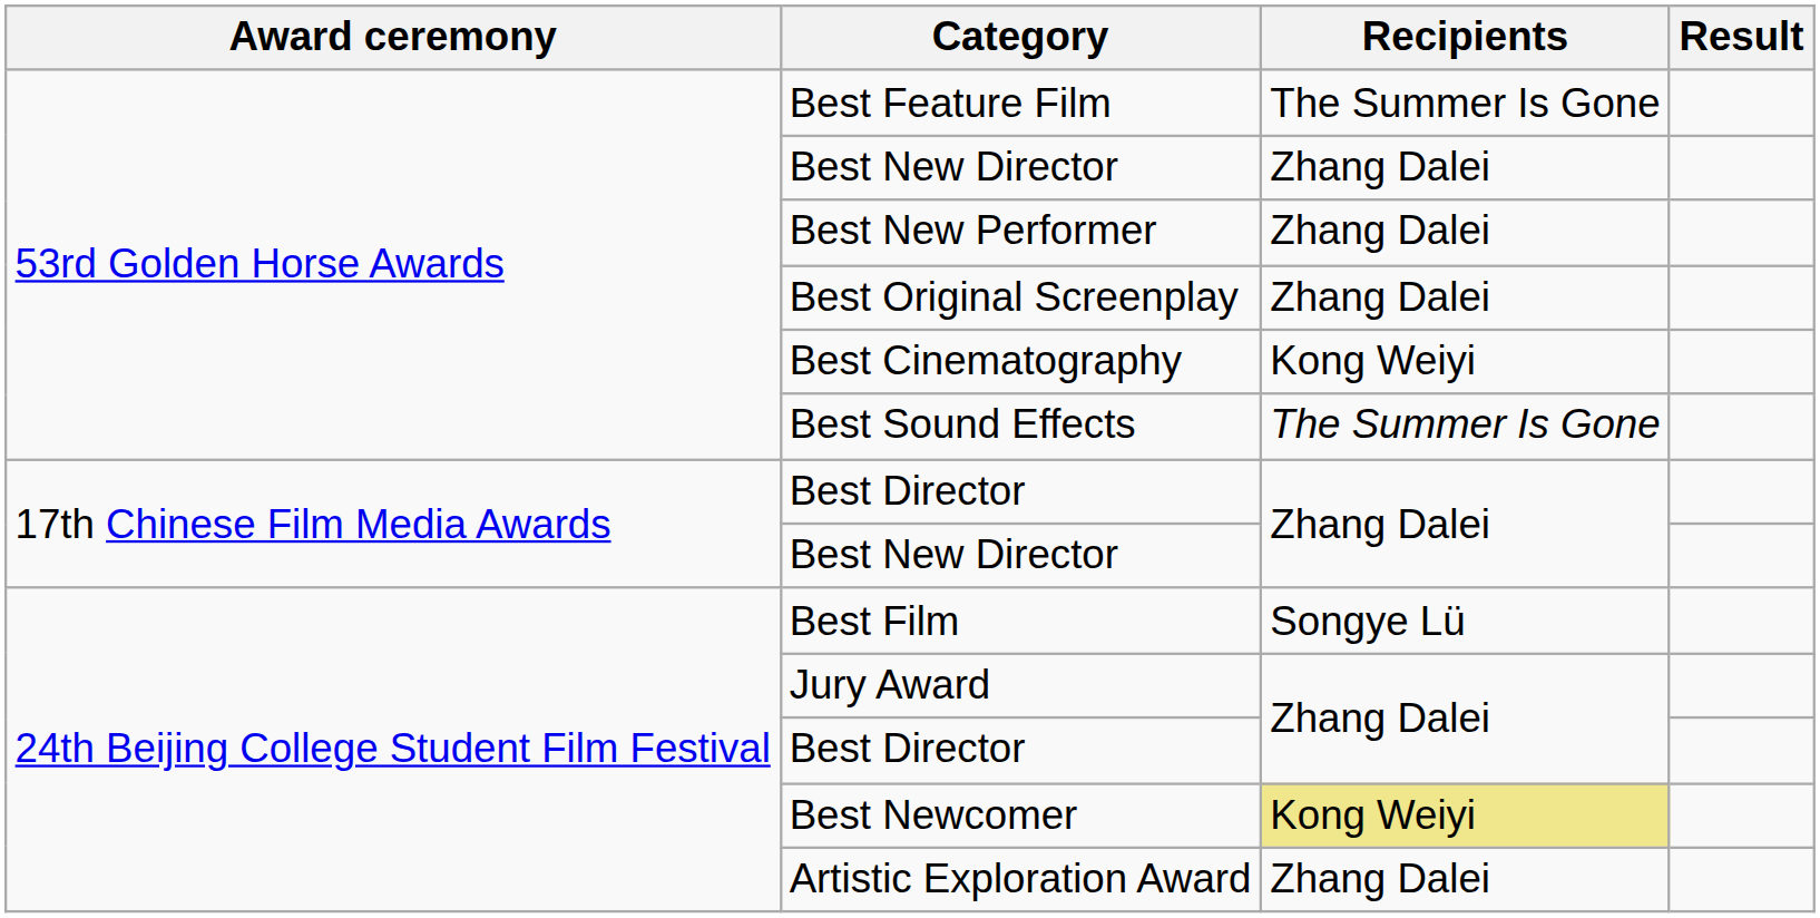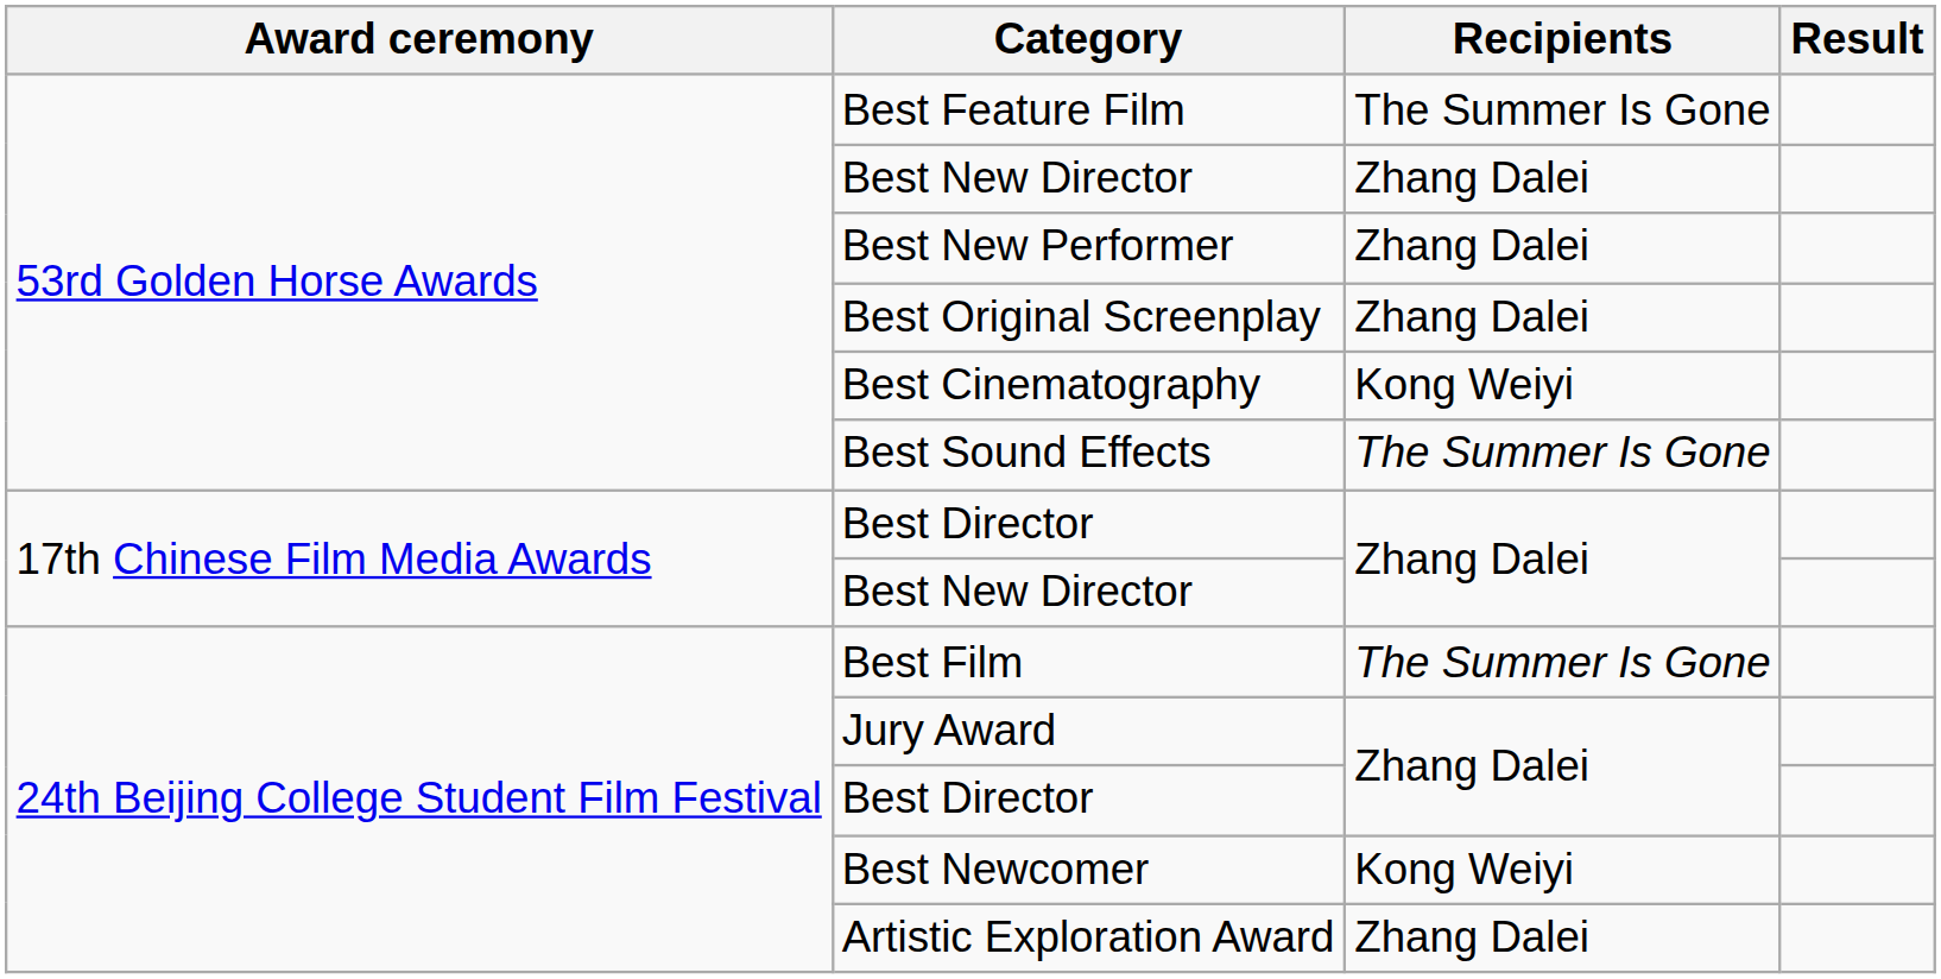Best Film | Recipients: Songye Lü -> The Summer Is Gone
Best Newcomer | Recipients: khaki background -> no background
